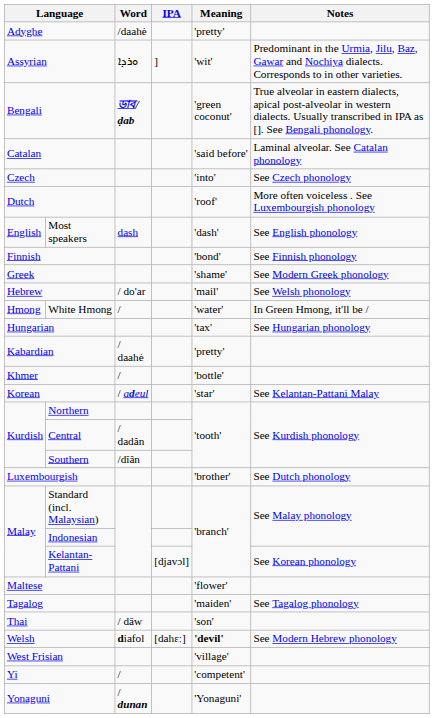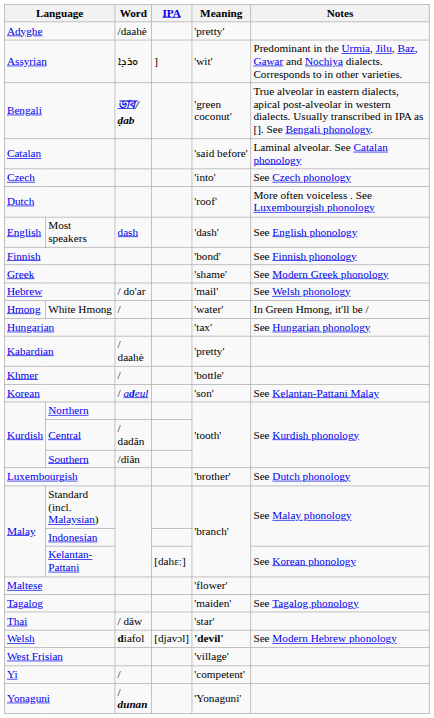Korean | Meaning: 'star' -> 'son'
Kelantan-Pattani | IPA: [djavɔl] -> [dahɛː]
Thai | Meaning: 'son' -> 'star'
Welsh | IPA: [dahɛː] -> [djavɔl]
